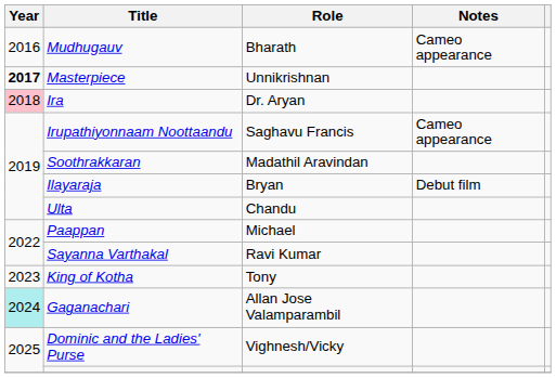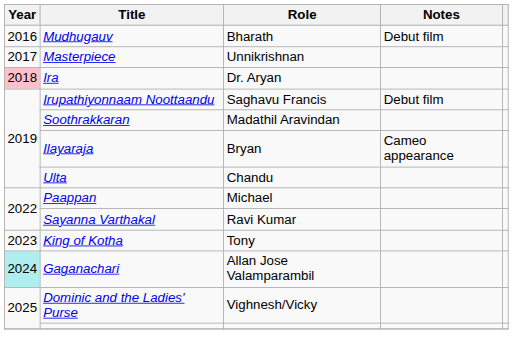Mudhugauv | Notes: Cameo appearance -> Debut film
Masterpiece | Year: bold -> normal
Irupathiyonnaam Noottaandu | Notes: Cameo appearance -> Debut film
Ilayaraja | Notes: Debut film -> Cameo appearance
